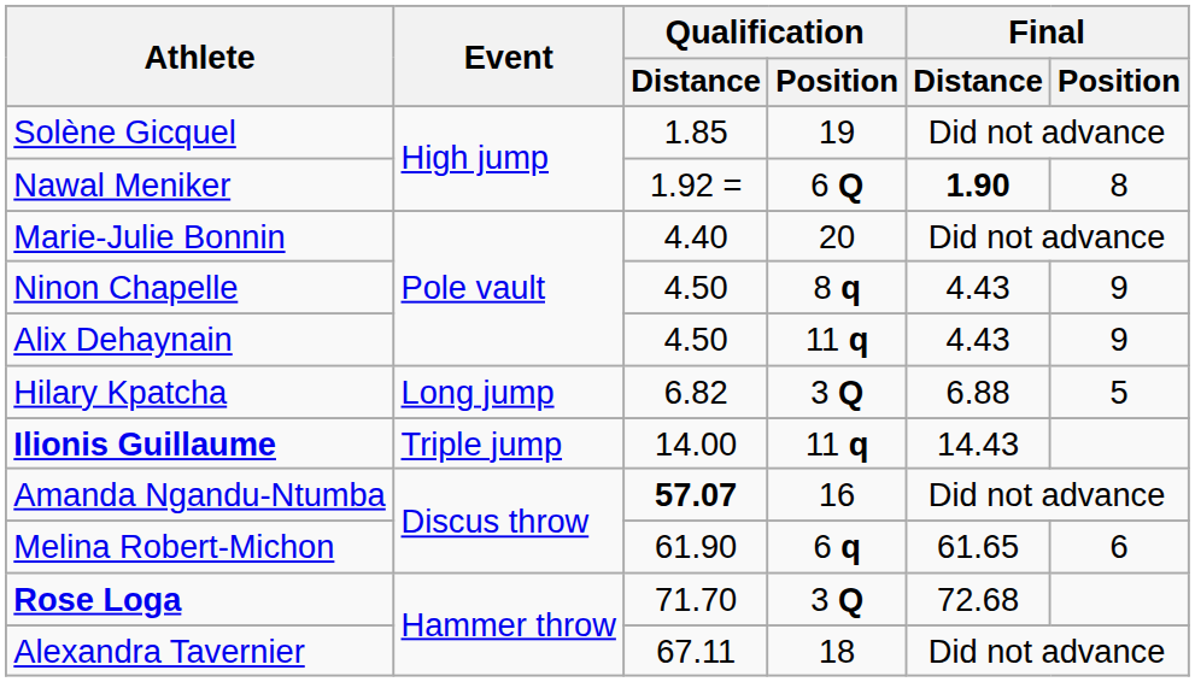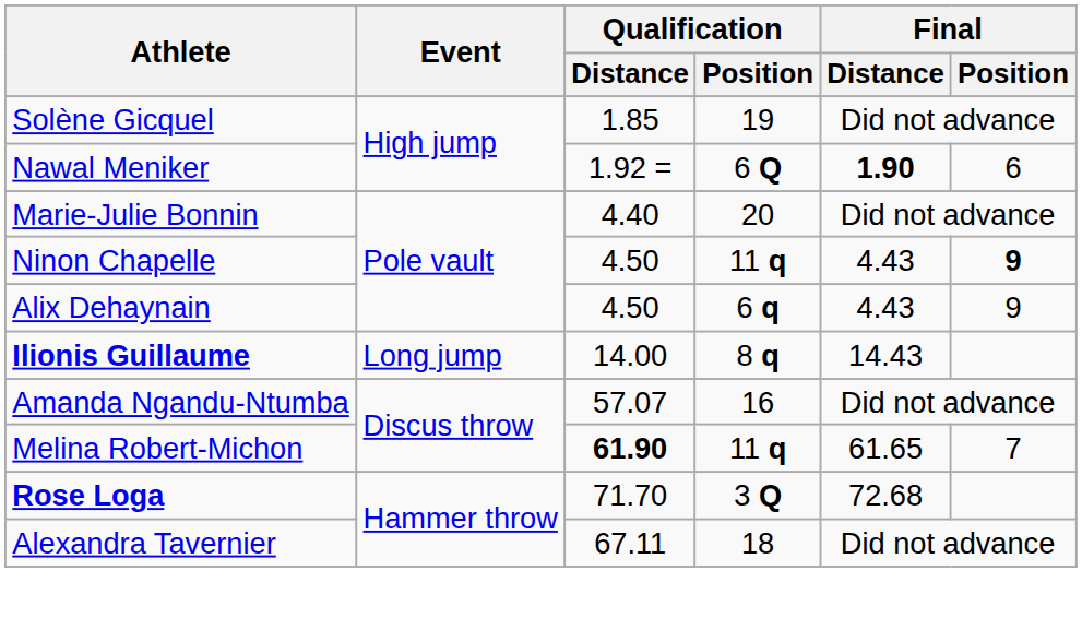Nawal Meniker | Final / Position: 8 -> 6
Ninon Chapelle | Qualification / Position: 8 q -> 11 q
Ninon Chapelle | Final / Position: normal -> bold
Alix Dehaynain | Qualification / Position: 11 q -> 6 q
- row: Hilary Kpatcha | Long jump | 6.82 | 3 Q | 6.88 | 5
Ilionis Guillaume | Event: Triple jump -> Long jump
Ilionis Guillaume | Qualification / Position: 11 q -> 8 q
Amanda Ngandu-Ntumba | Qualification / Distance: bold -> normal
Melina Robert-Michon | Qualification / Distance: normal -> bold
Melina Robert-Michon | Qualification / Position: 6 q -> 11 q
Melina Robert-Michon | Final / Position: 6 -> 7
